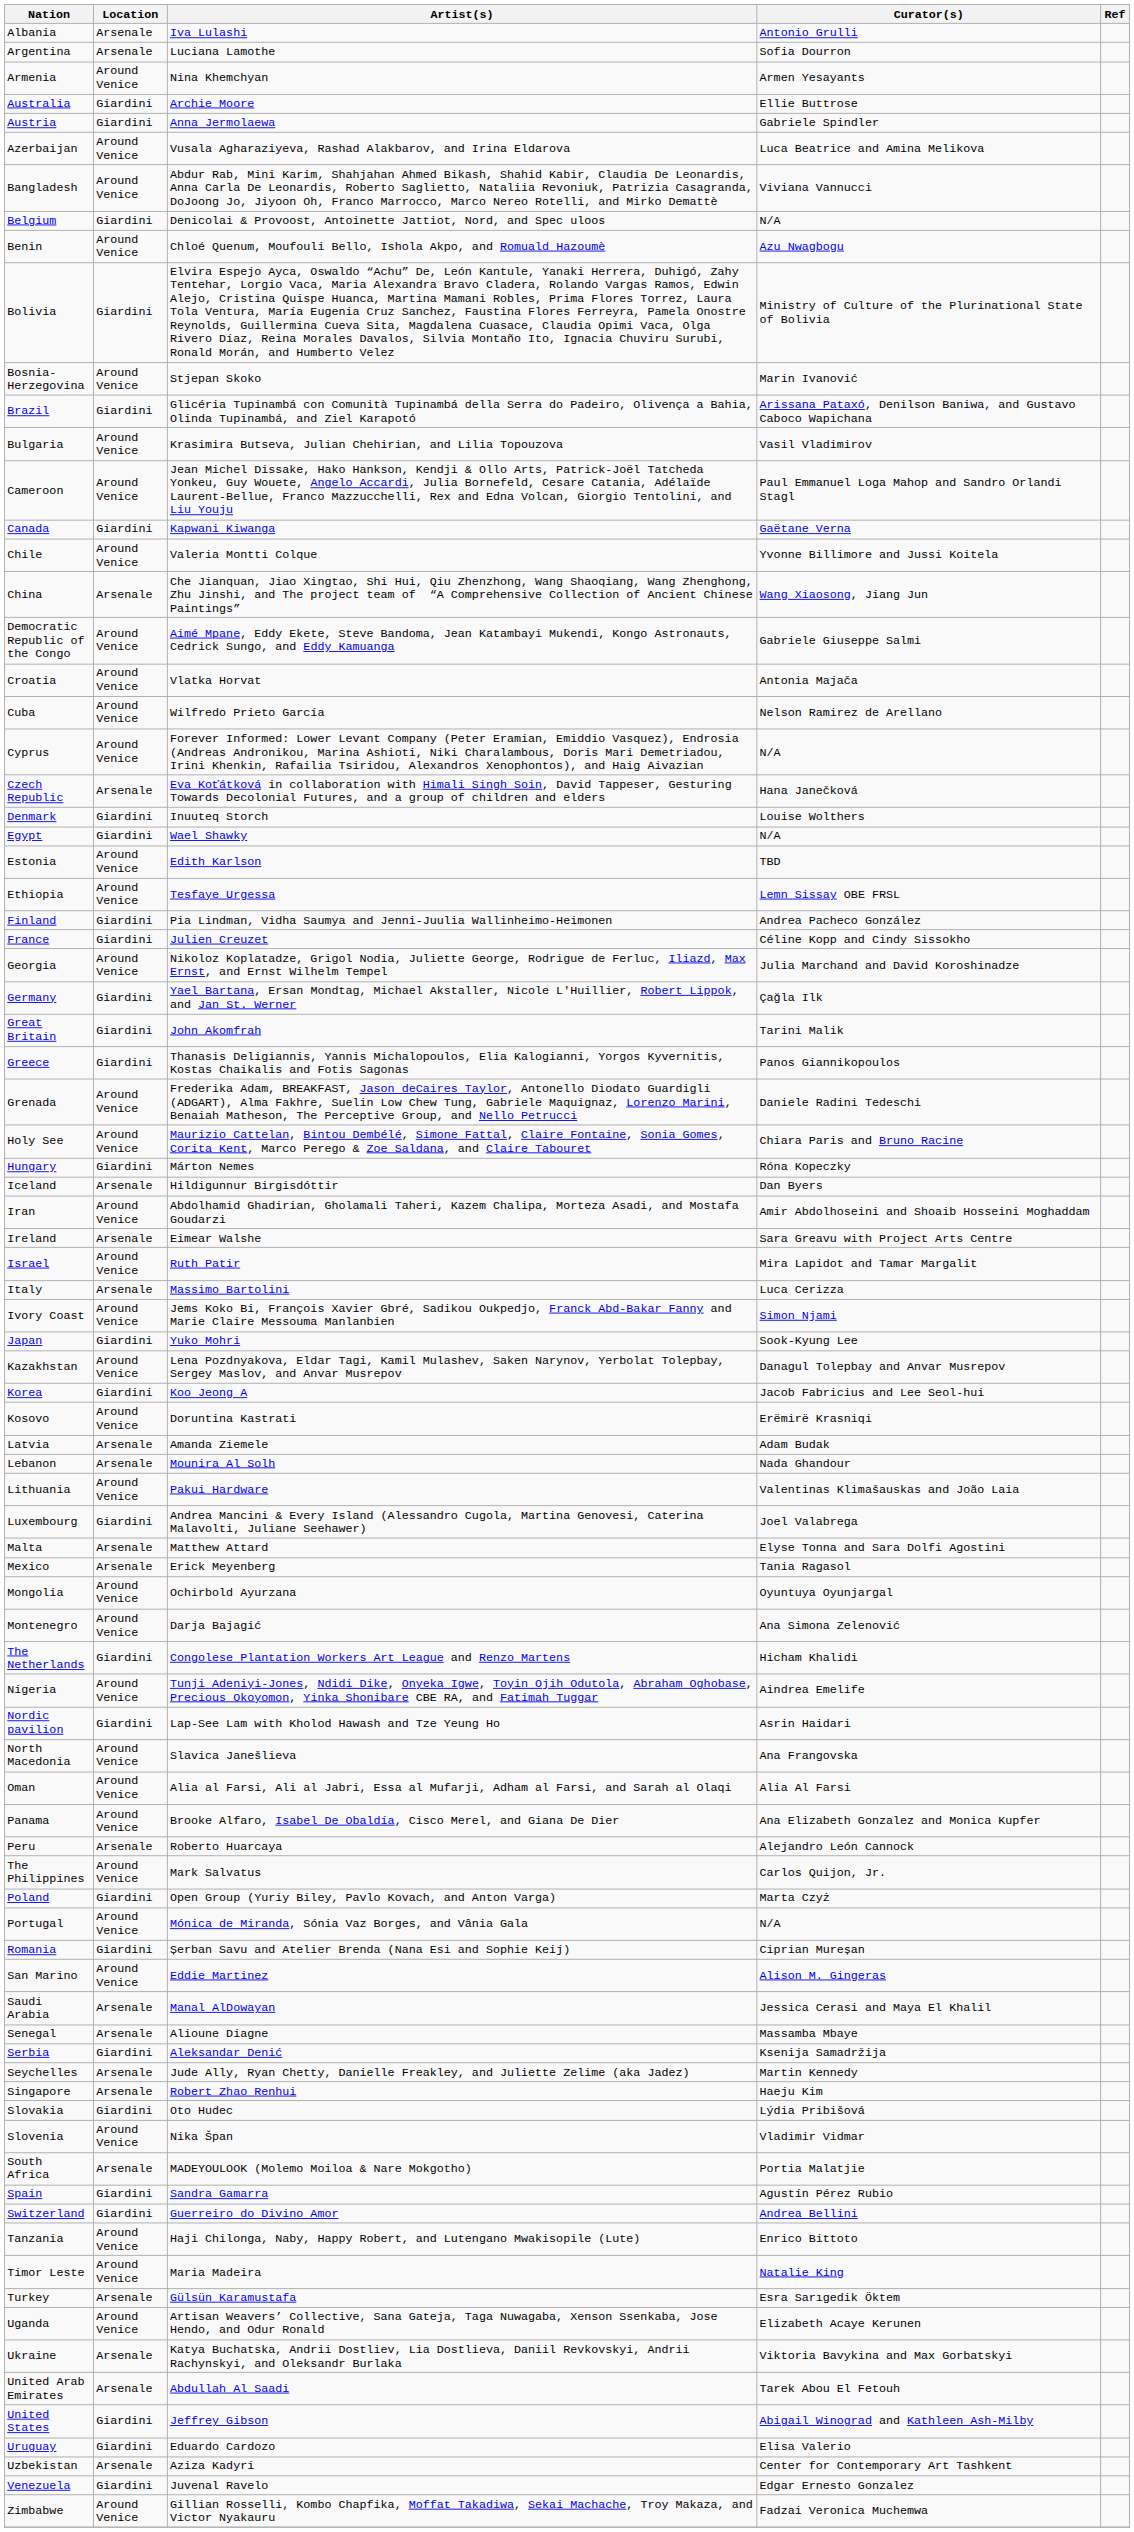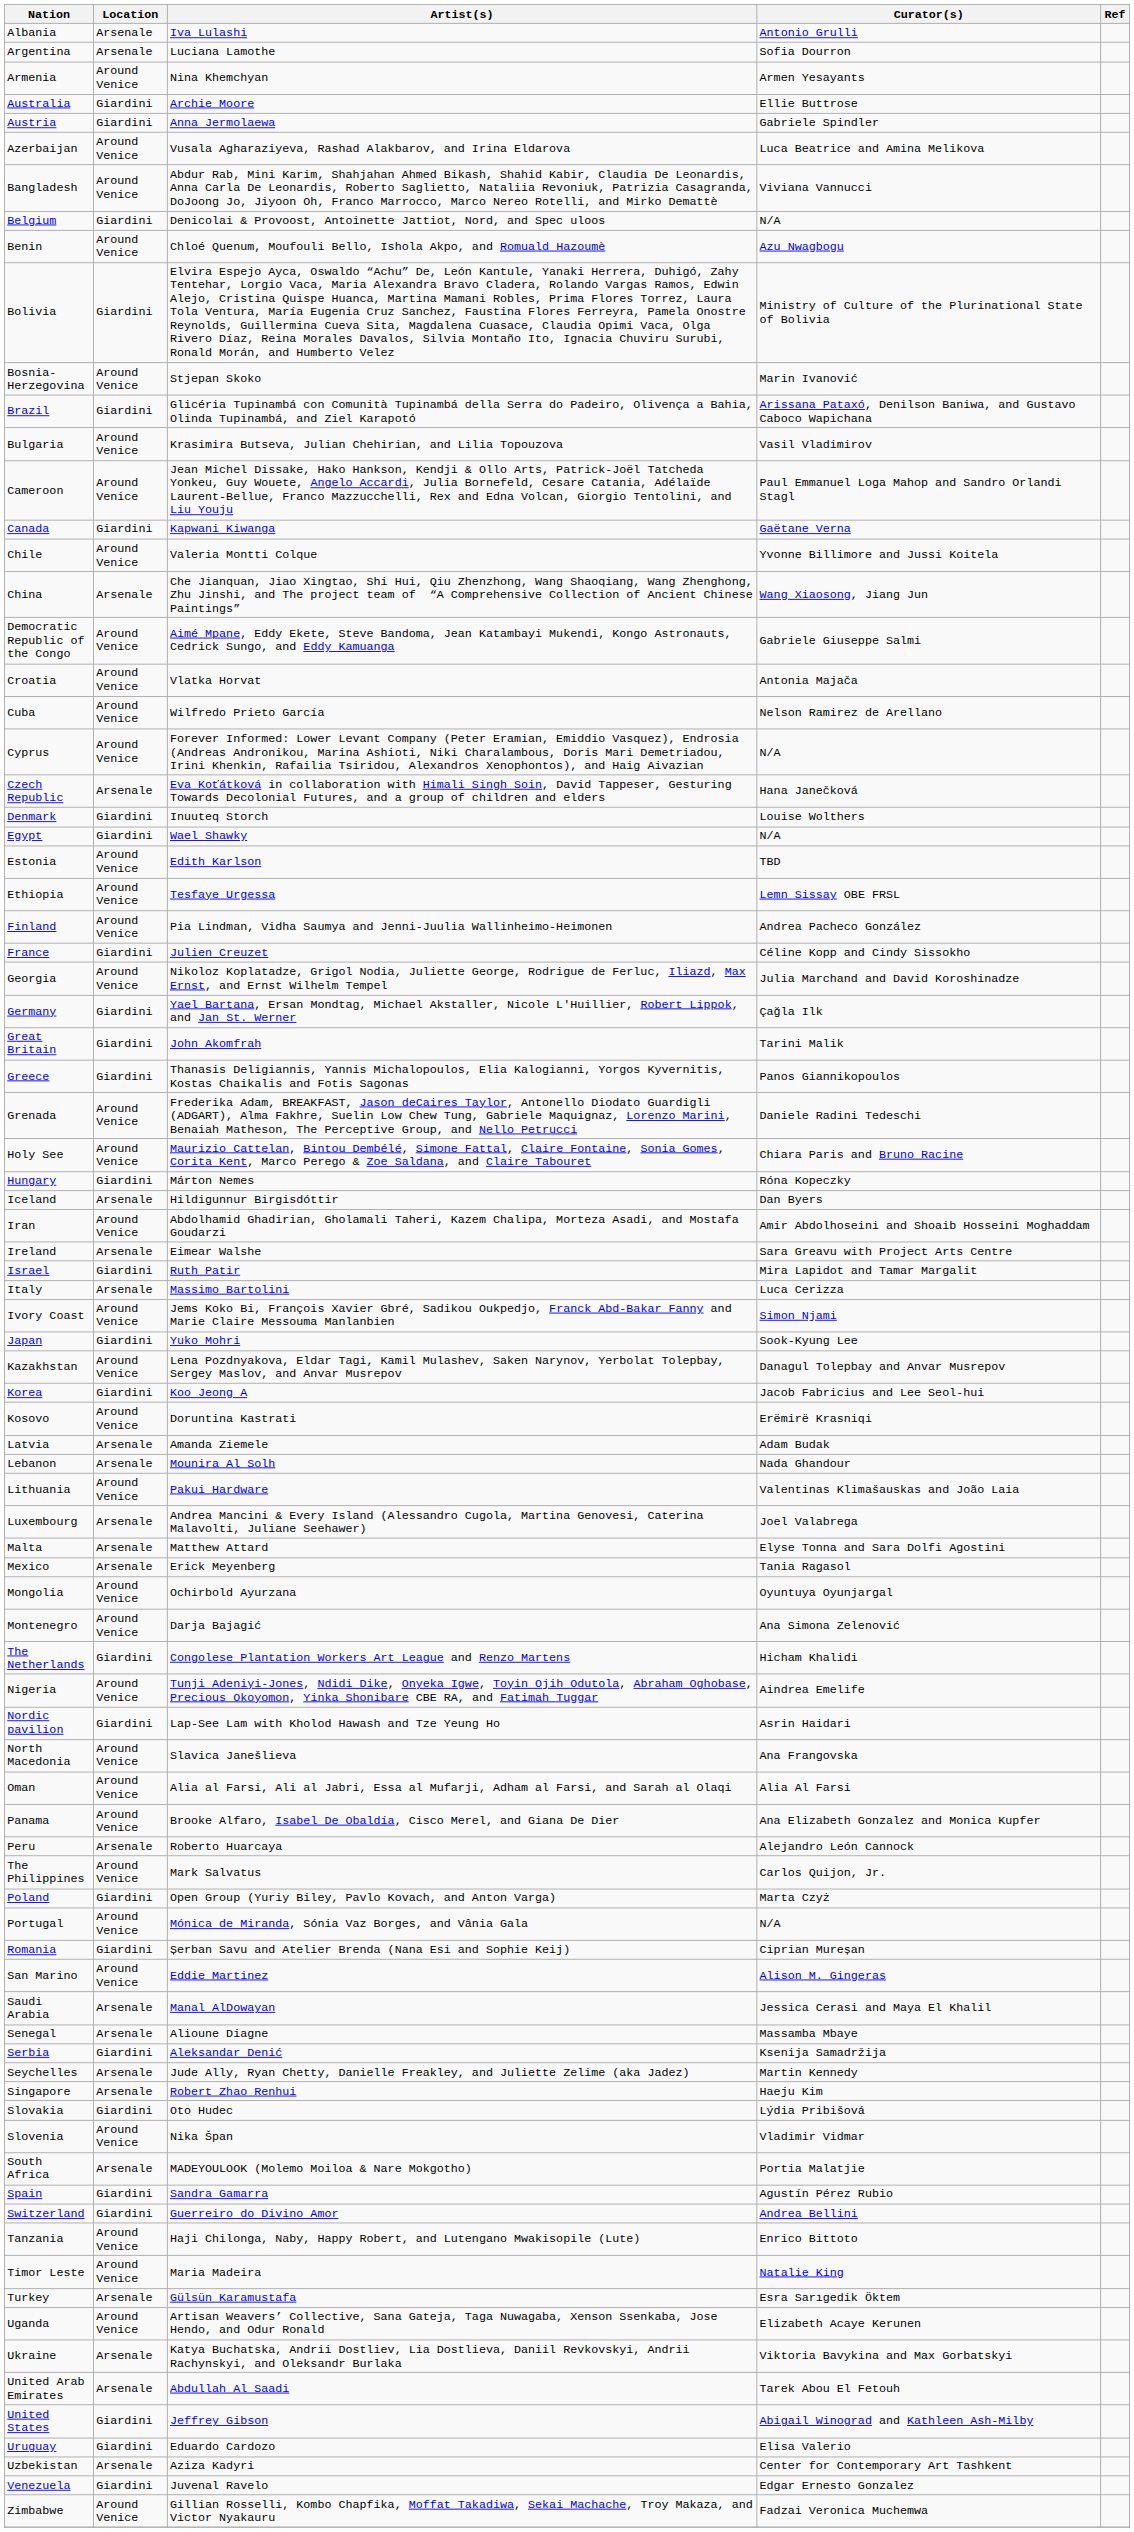Finland | Location: Giardini -> Around Venice
Israel | Location: Around Venice -> Giardini
Luxembourg | Location: Giardini -> Arsenale
